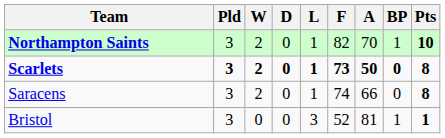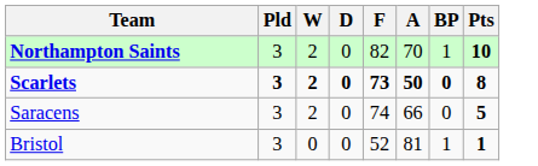- column: L | 1 | 1 | 1 | 3
Saracens | Pts: 8 -> 5
